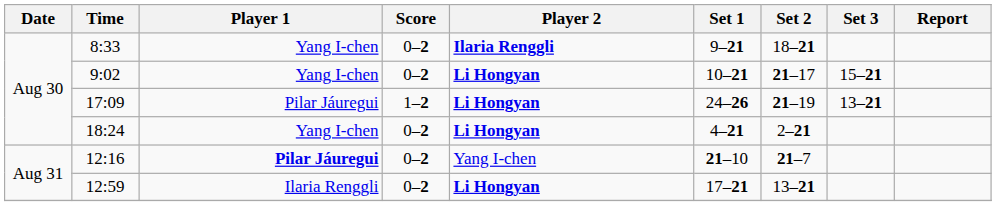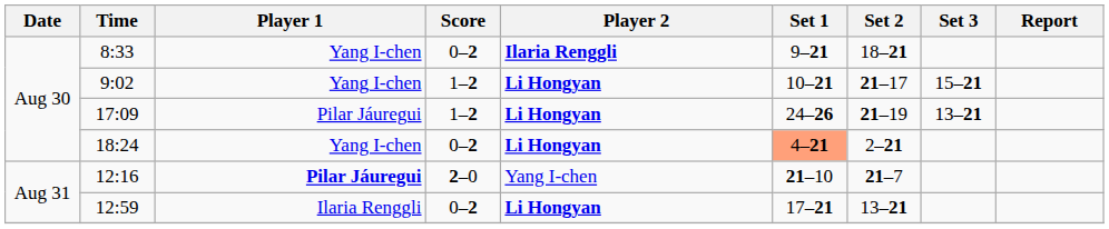9:02 | Score: 0–2 -> 1–2
18:24 | Set 1: no background -> lightsalmon background
12:16 | Score: 0–2 -> 2–0
